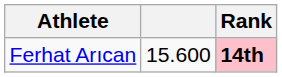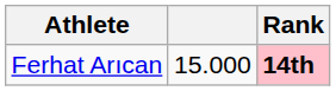Ferhat Arıcan | column 2: 15.600 -> 15.000
